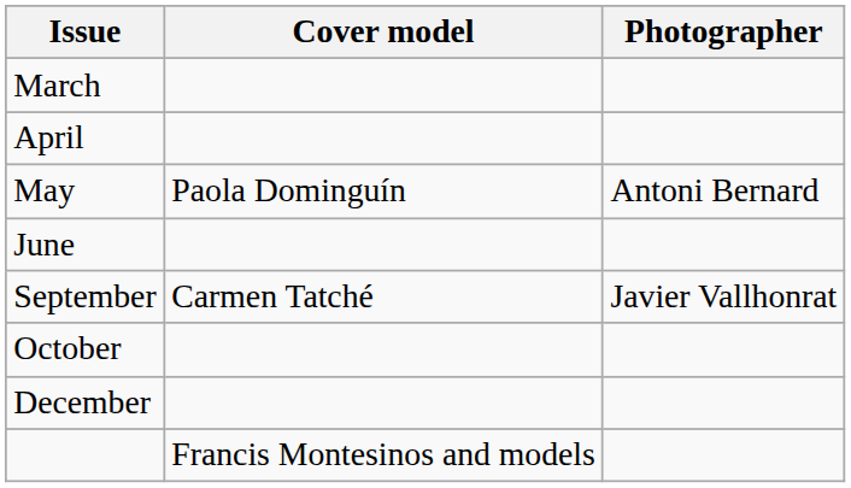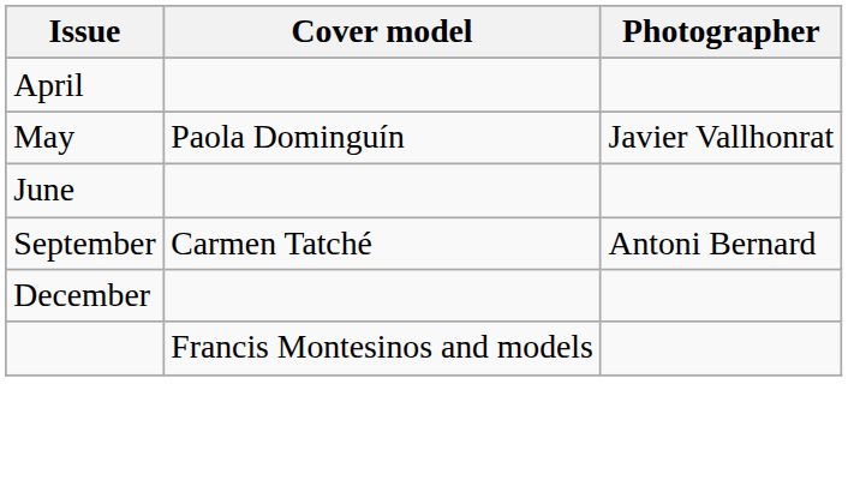- row: March
May | Photographer: Antoni Bernard -> Javier Vallhonrat
September | Photographer: Javier Vallhonrat -> Antoni Bernard
- row: October
